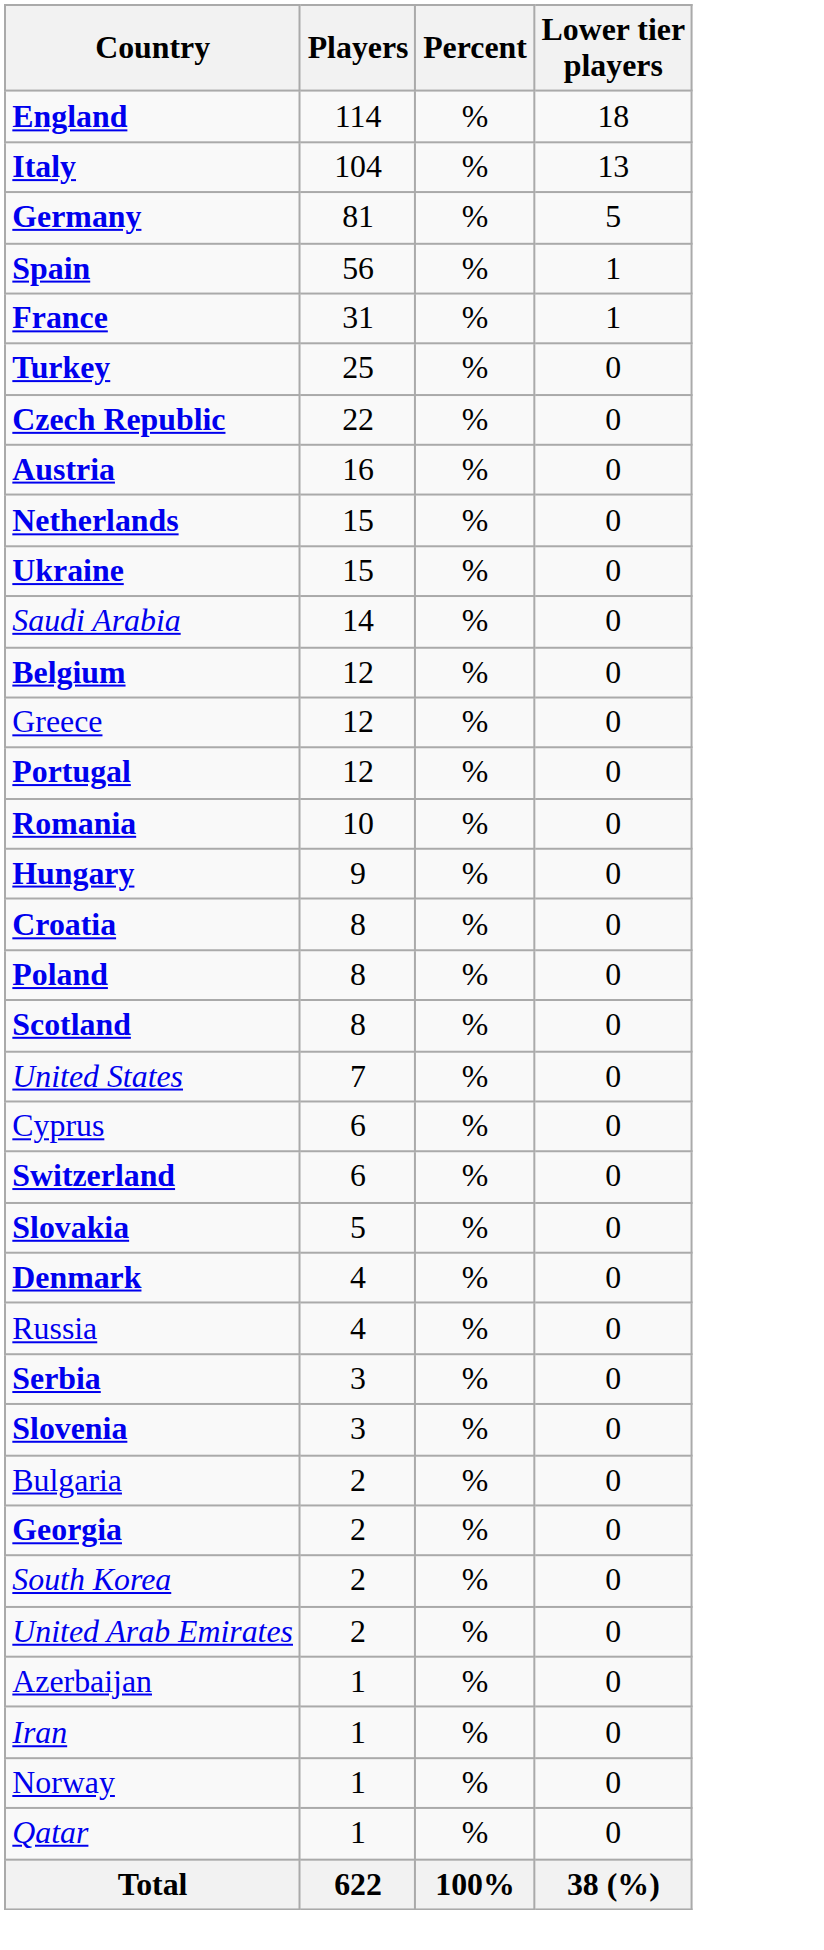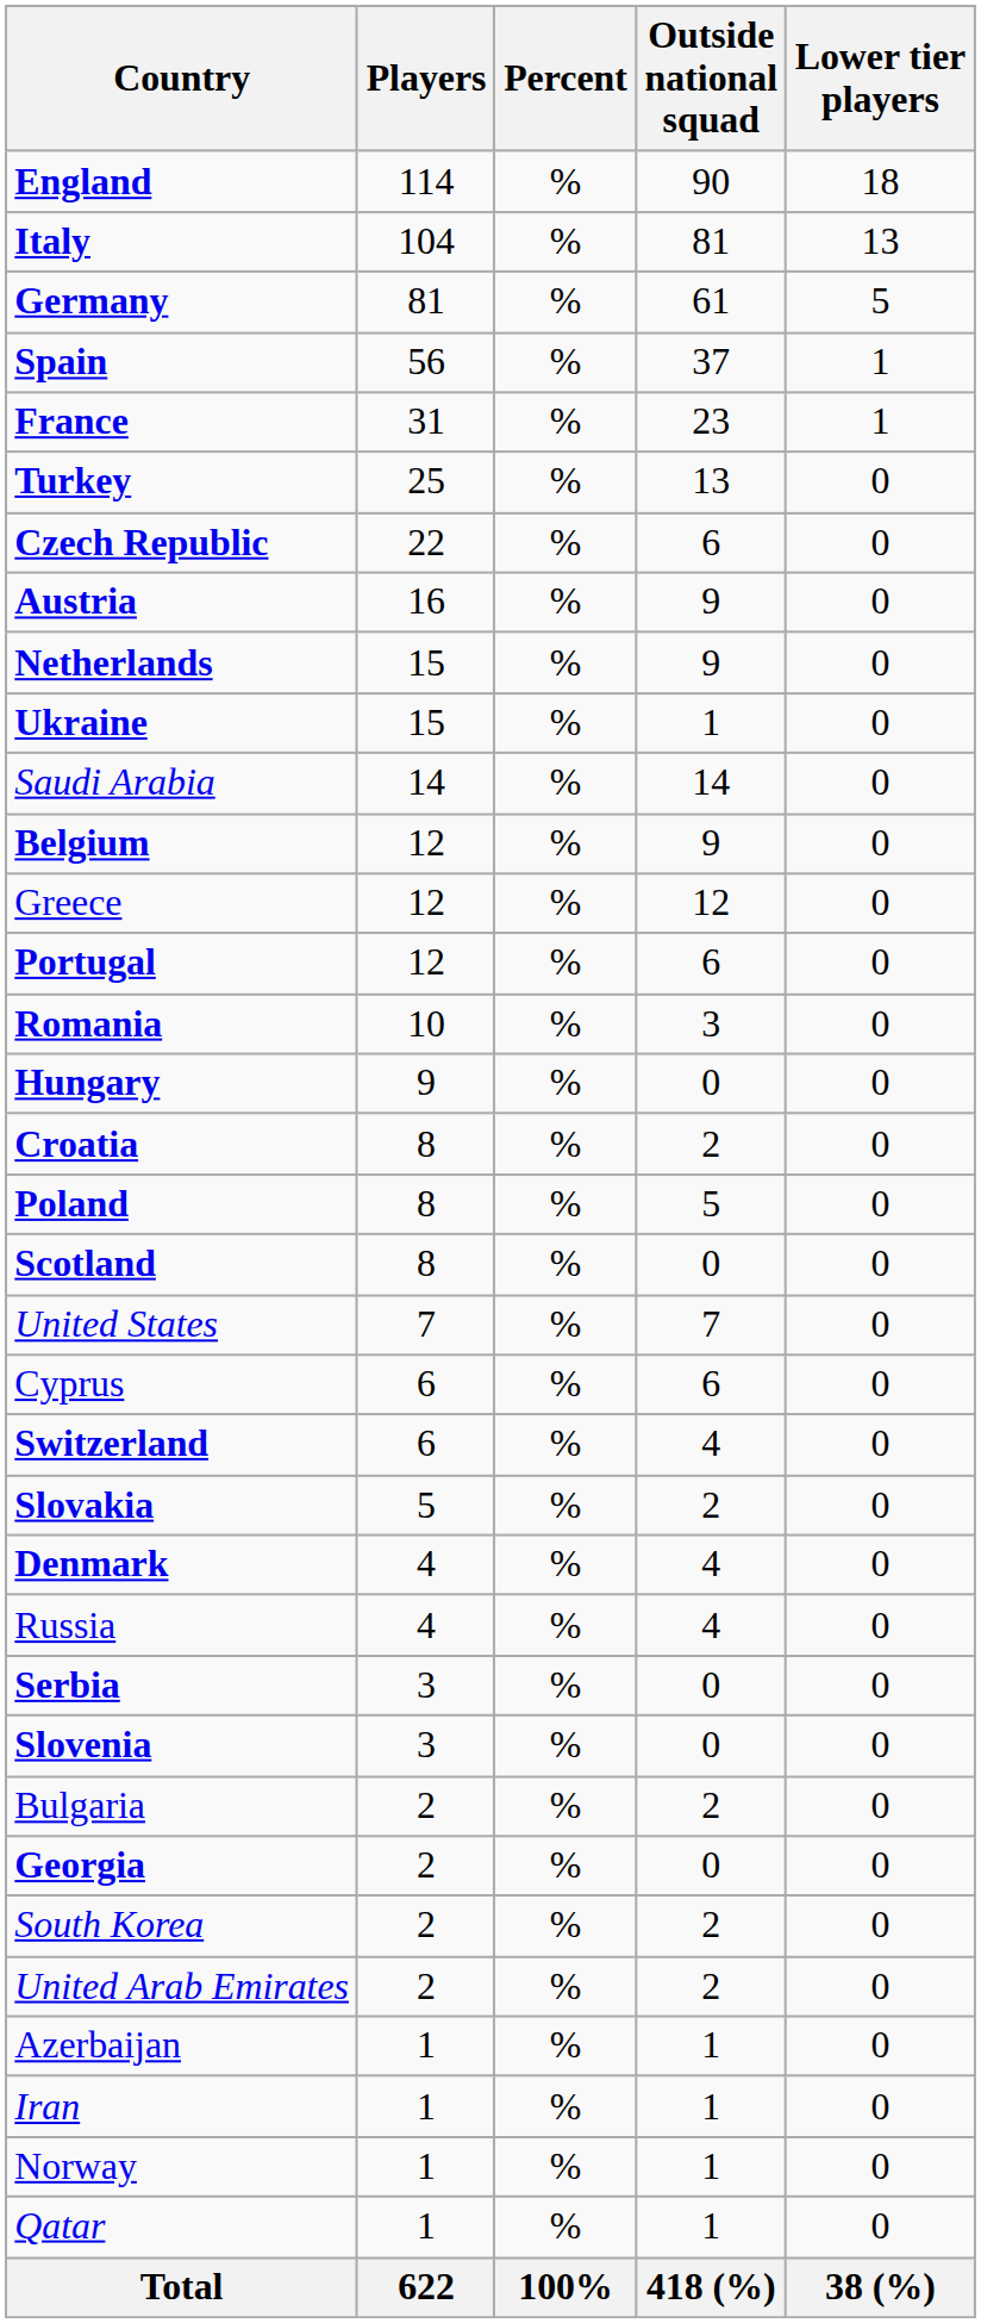+ column: Outside national squad | 90 | 81 | 61 | 37 | 23 | 13 | 6 | 9 | 9 | 1 | 14 | 9 | 12 | 6 | 3 | 0 | 2 | 5 | 0 | 7 | 6 | 4 | 2 | 4 | 4 | 0 | 0 | 2 | 0 | 2 | 2 | 1 | 1 | 1 | 1 | 418 (%)
